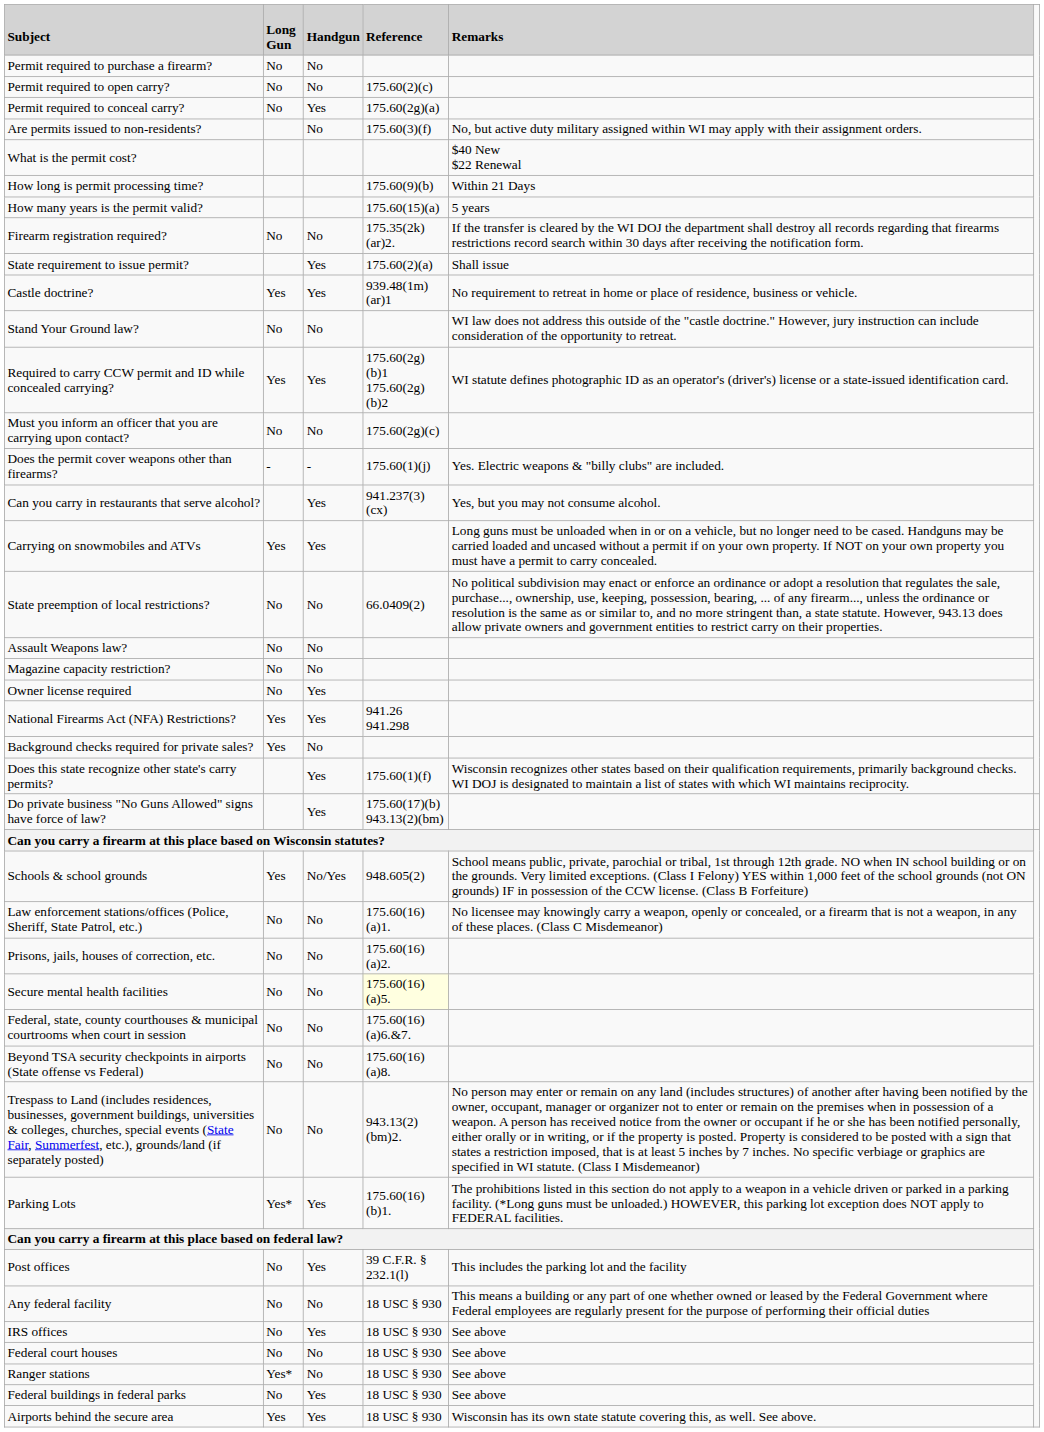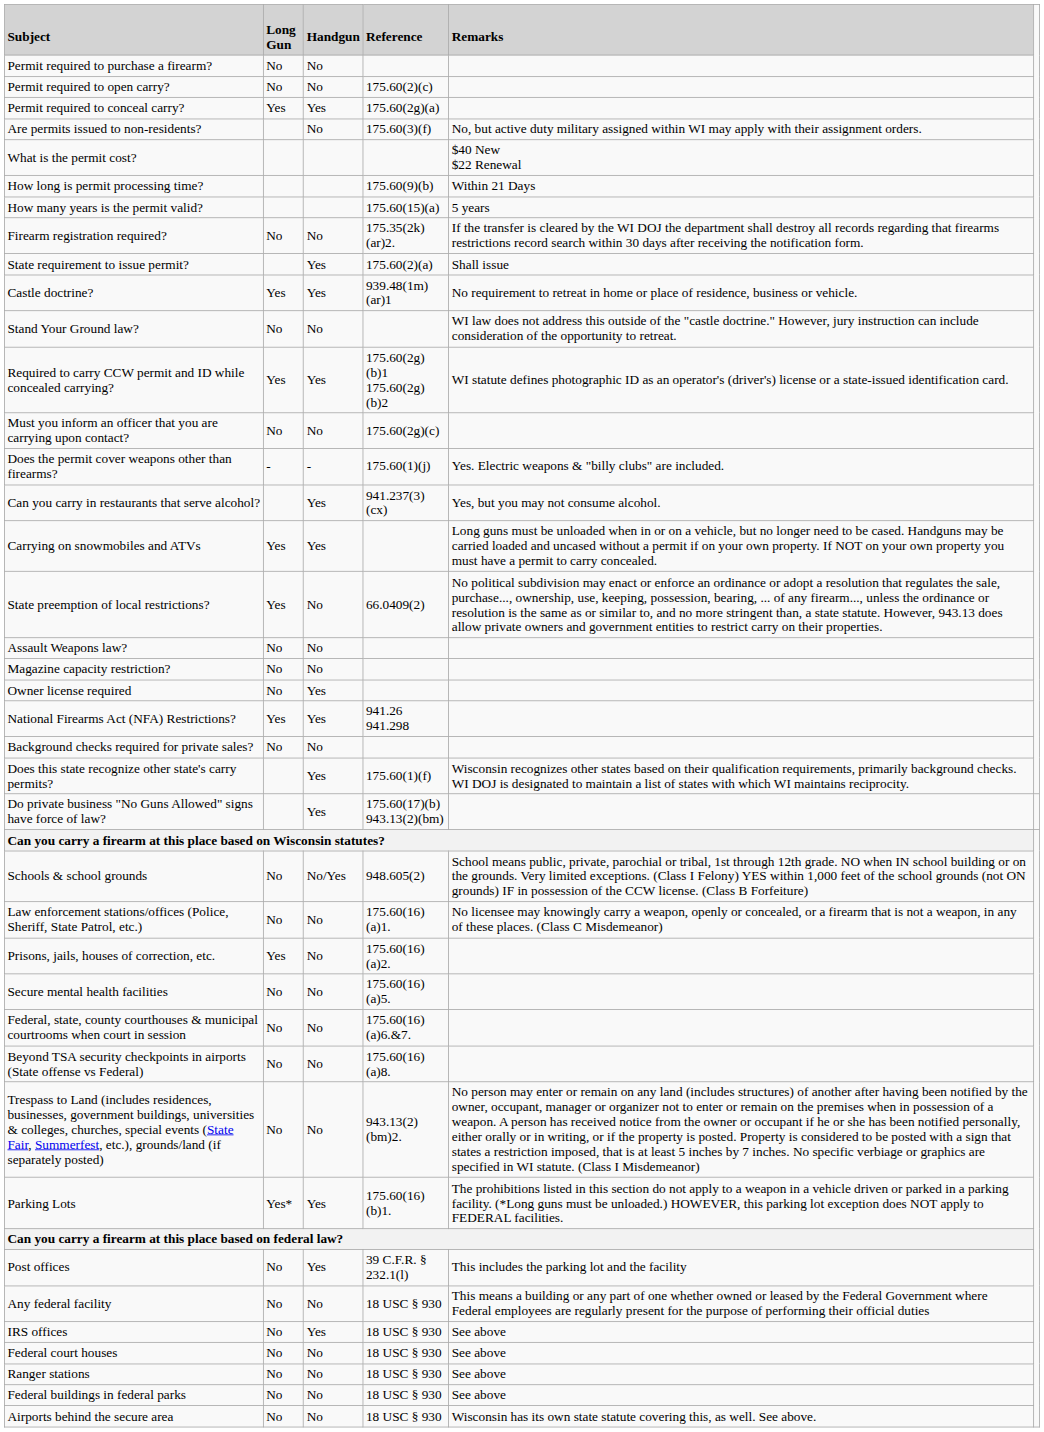Permit required to conceal carry? | column 2: No -> Yes
State preemption of local restrictions? | column 2: No -> Yes
Background checks required for private sales? | column 2: Yes -> No
Schools & school grounds | column 2: Yes -> No
Prisons, jails, houses of correction, etc. | column 2: No -> Yes
Secure mental health facilities | column 4: lightyellow background -> no background
Ranger stations | column 2: Yes* -> No
Federal buildings in federal parks | column 3: Yes -> No
Airports behind the secure area | column 2: Yes -> No
Airports behind the secure area | column 3: Yes -> No
